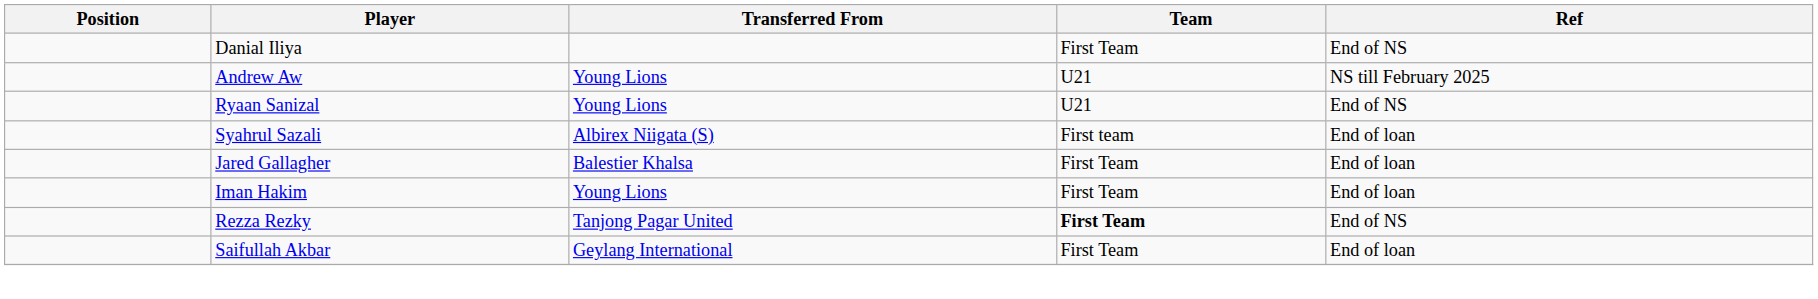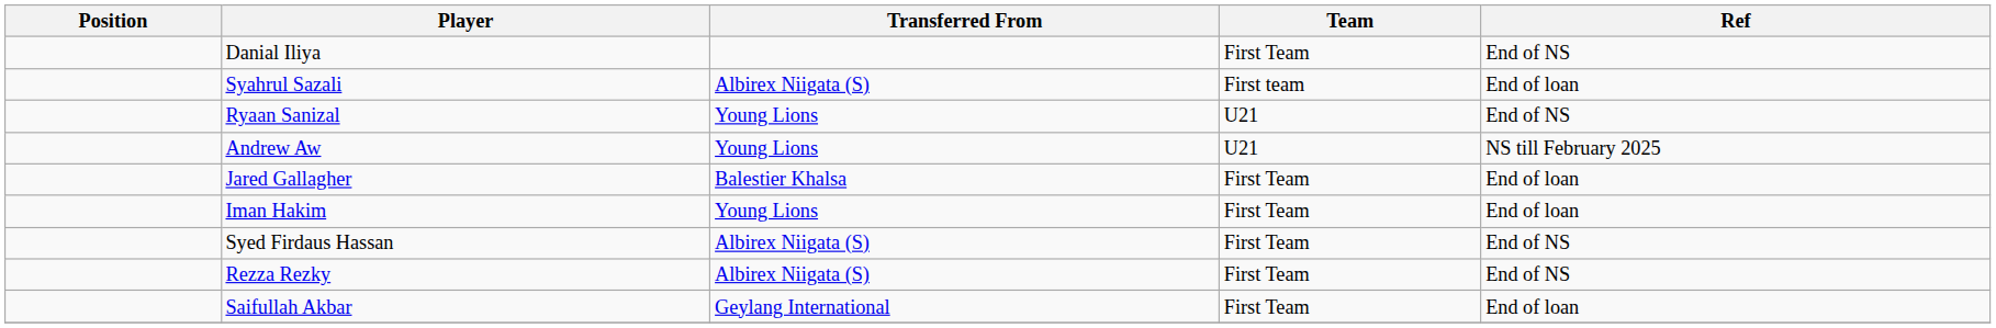rows swapped: Andrew Aw <-> Syahrul Sazali
+ row: Syed Firdaus Hassan | Albirex Niigata (S) | First Team | End of NS
Rezza Rezky | Transferred From: Tanjong Pagar United -> Albirex Niigata (S)
Rezza Rezky | Team: bold -> normal
